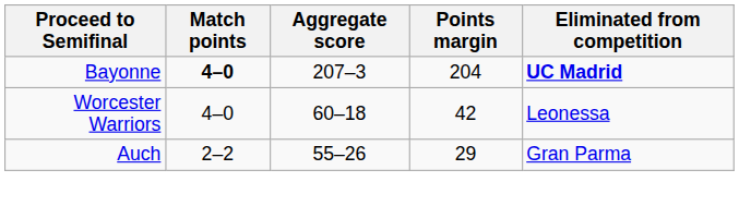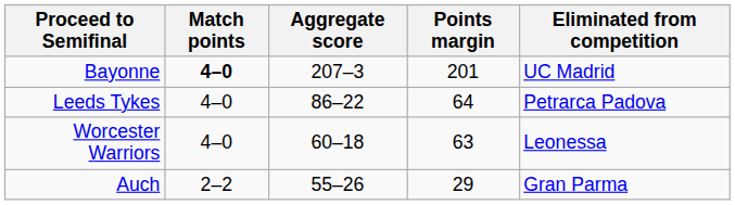Bayonne | Points margin: 204 -> 201
Bayonne | Eliminated from competition: bold -> normal
+ row: Leeds Tykes | 4–0 | 86–22 | 64 | Petrarca Padova
Worcester Warriors | Points margin: 42 -> 63
